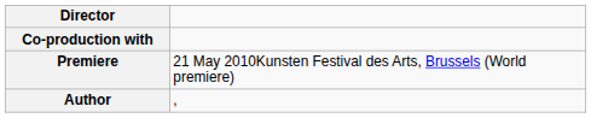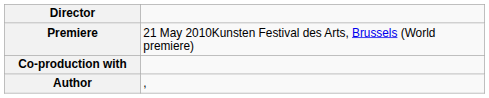rows swapped: Premiere <-> Co-production with
